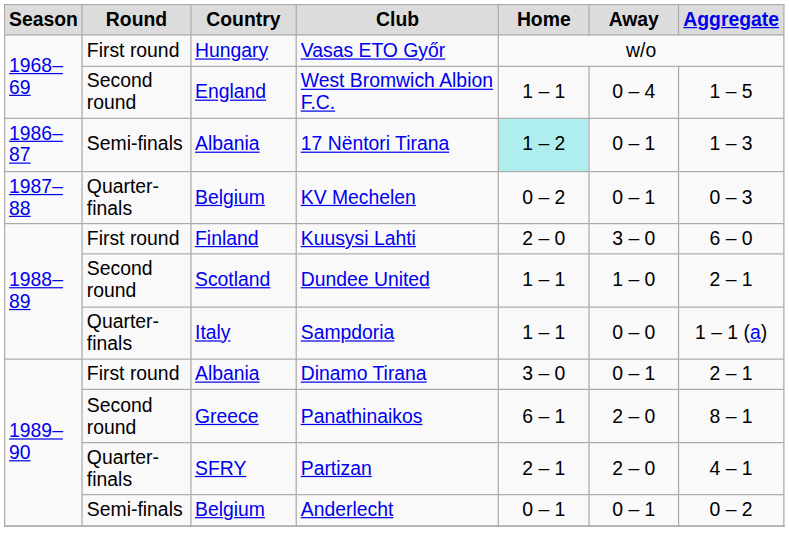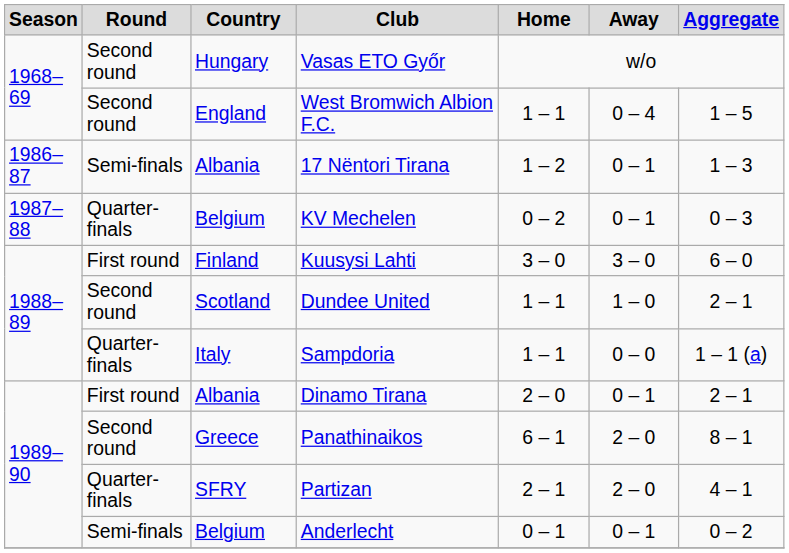Vasas ETO Győr | Round: First round -> Second round
17 Nëntori Tirana | Home: paleturquoise background -> no background
Kuusysi Lahti | Home: 2 – 0 -> 3 – 0
Dinamo Tirana | Home: 3 – 0 -> 2 – 0
